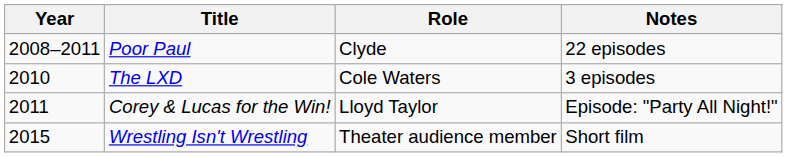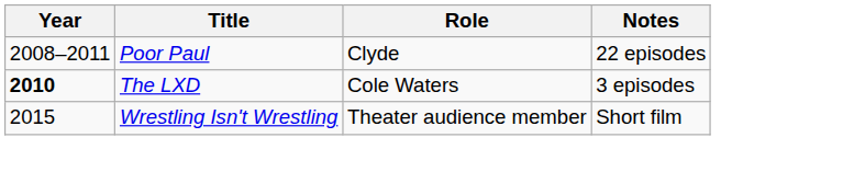The LXD | Year: normal -> bold
- row: 2011 | Corey & Lucas for the Win! | Lloyd Taylor | Episode: "Party All Night!"
